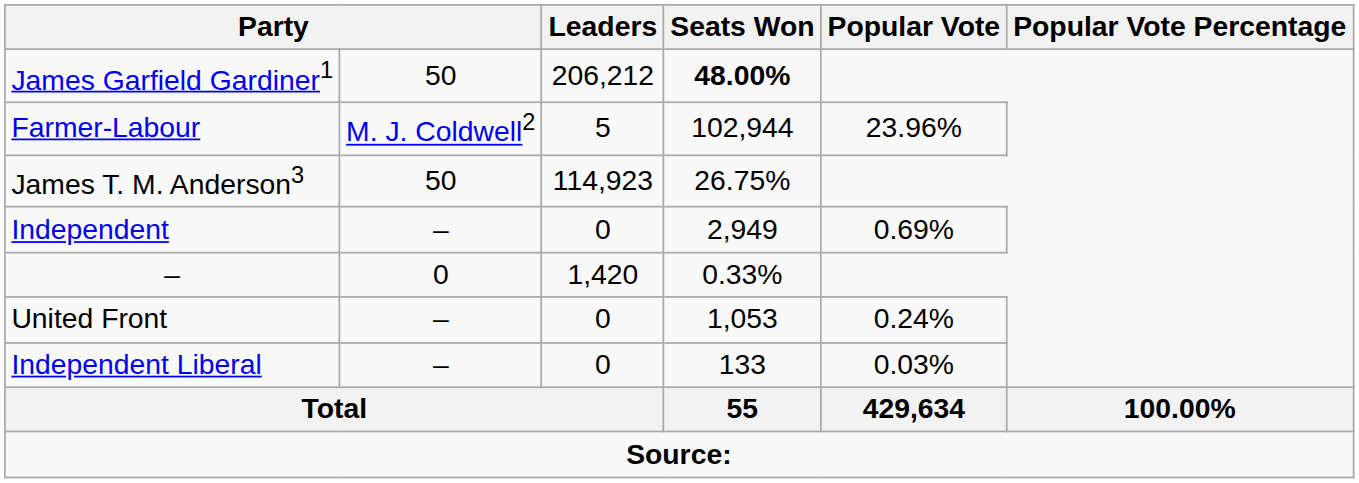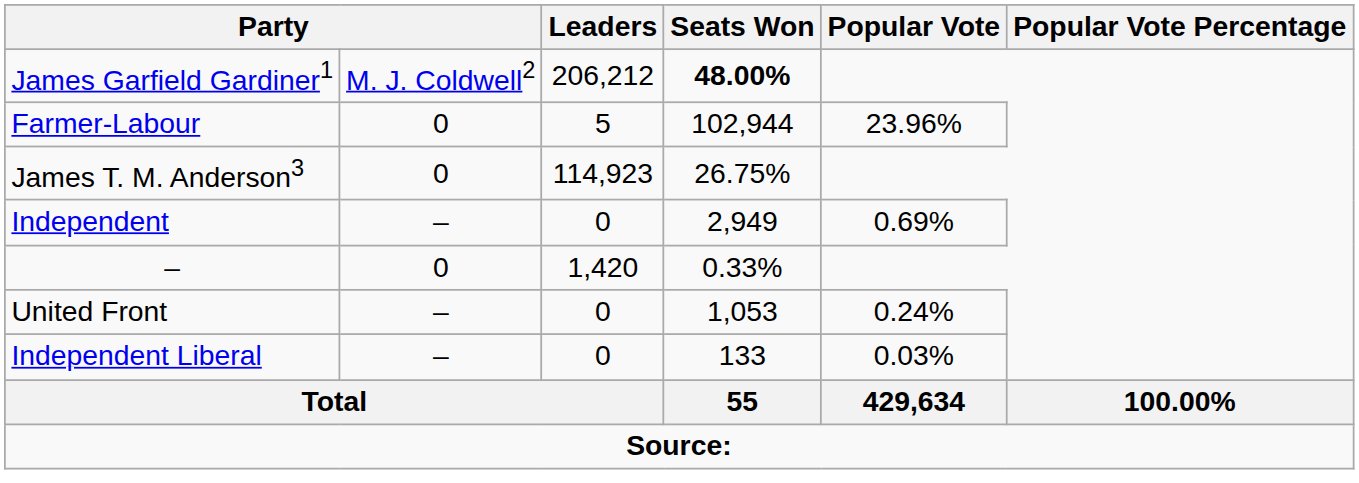James Garfield Gardiner1 | column 2: 50 -> M. J. Coldwell2
Farmer-Labour | column 2: M. J. Coldwell2 -> 0
James T. M. Anderson3 | column 2: 50 -> 0
